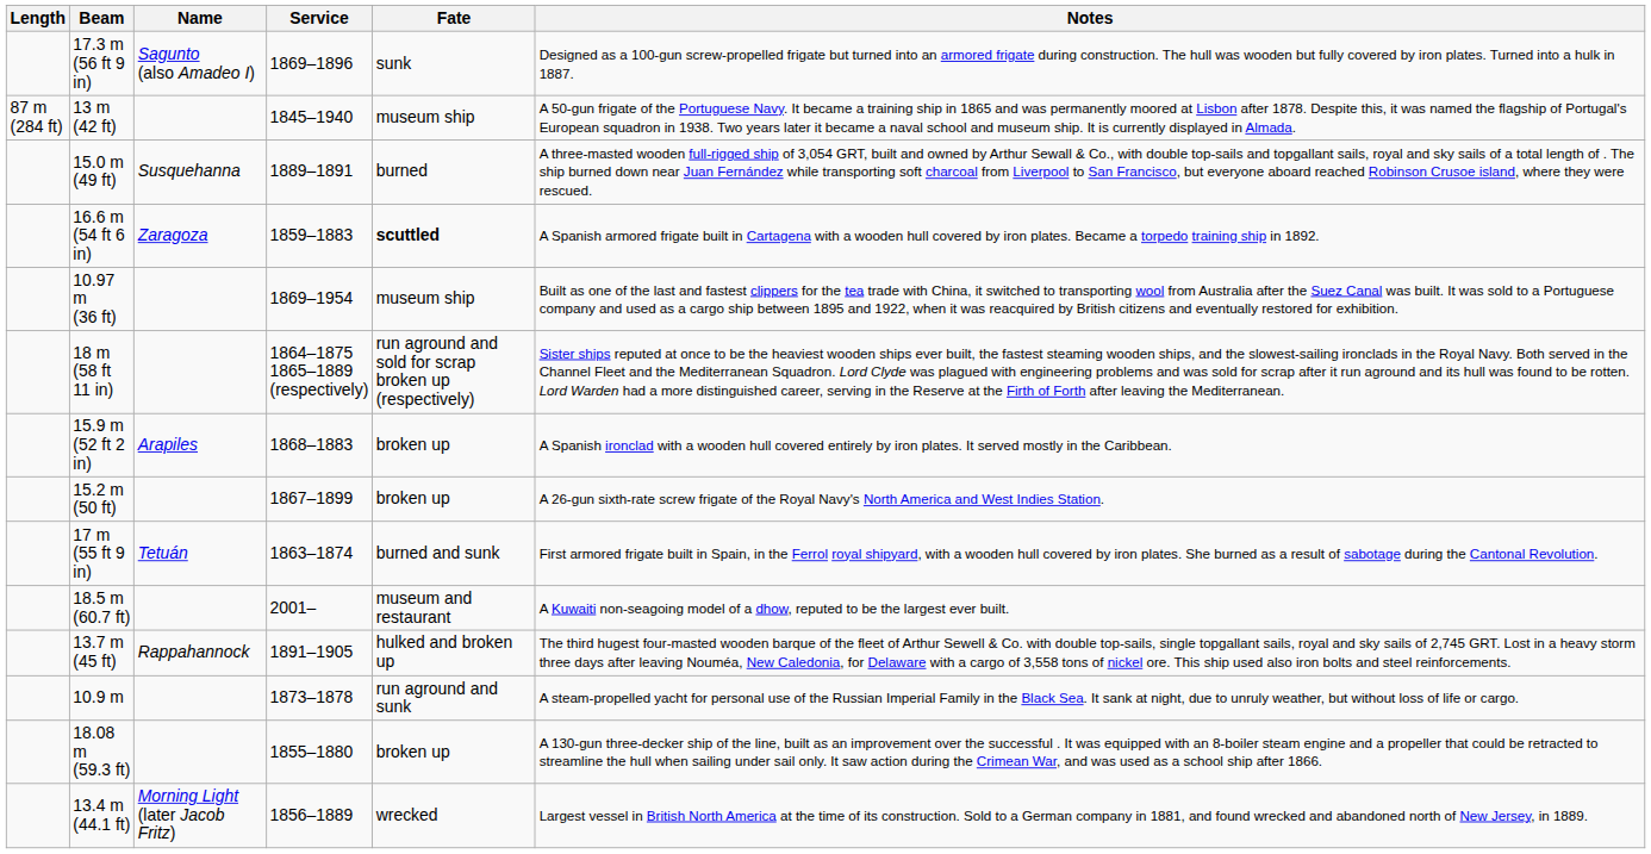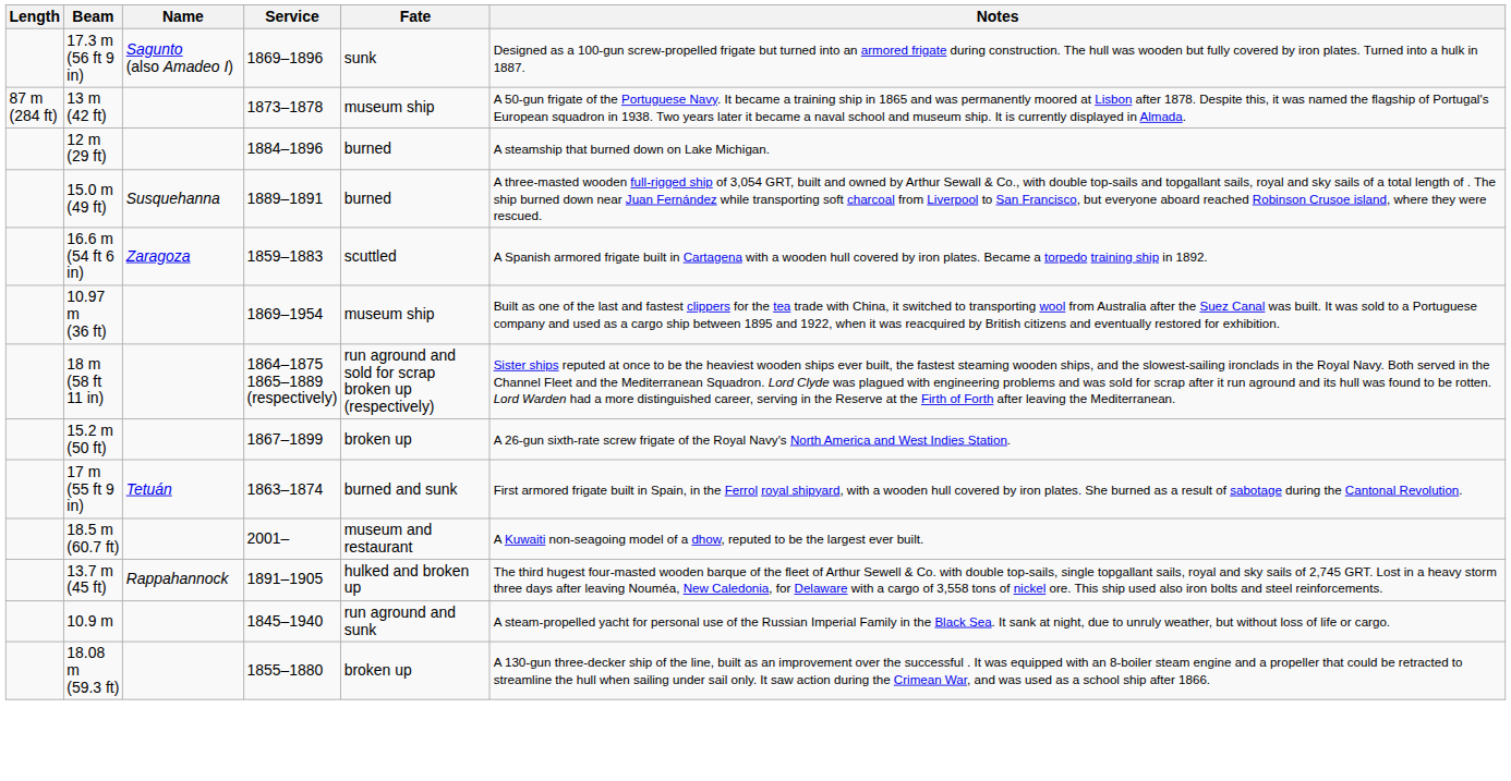13 m (42 ft) | Service: 1845–1940 -> 1873–1878
+ row: 12 m (29 ft) | 1884–1896 | burned | A steamship that burned down on Lake Michigan.
16.6 m (54 ft 6 in) | Fate: bold -> normal
- row: 15.9 m (52 ft 2 in) | Arapiles | 1868–1883 | broken up | A Spanish ironclad with a wooden hull covered entirely by iron plates. It served mostly in the Caribbean.
10.9 m | Service: 1873–1878 -> 1845–1940
- row: 13.4 m (44.1 ft) | Morning Light (later Jacob Fritz) | 1856–1889 | wrecked | Largest vessel in British North America at the time of its construction. Sold to a German company in 1881, and found wrecked and abandoned north of New Jersey, in 1889.
